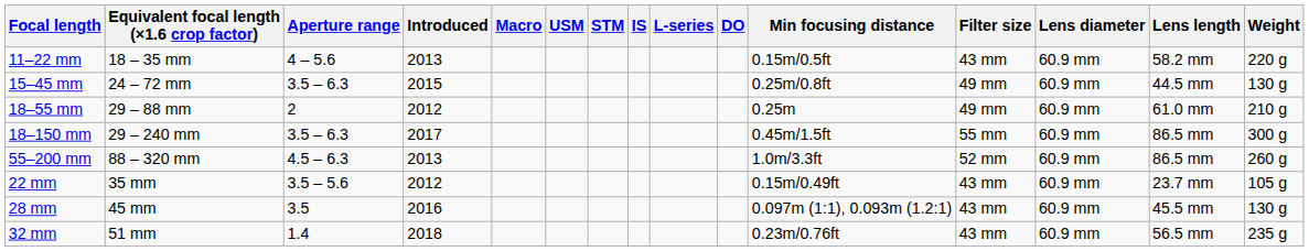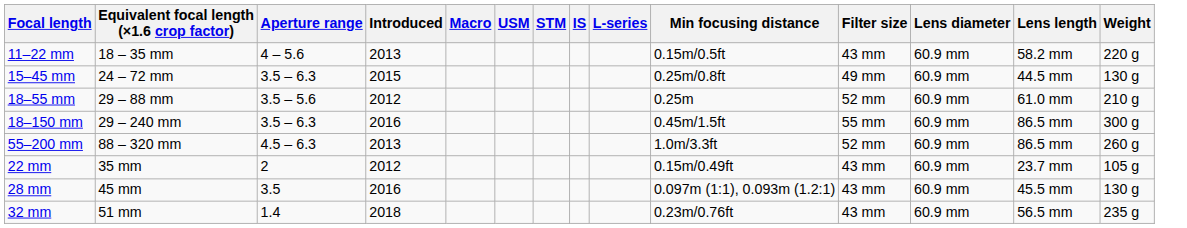- column: DO
18–55 mm | Aperture range: 2 -> 3.5 – 5.6
18–55 mm | Filter size: 49 mm -> 52 mm
18–150 mm | Introduced: 2017 -> 2016
22 mm | Aperture range: 3.5 – 5.6 -> 2
